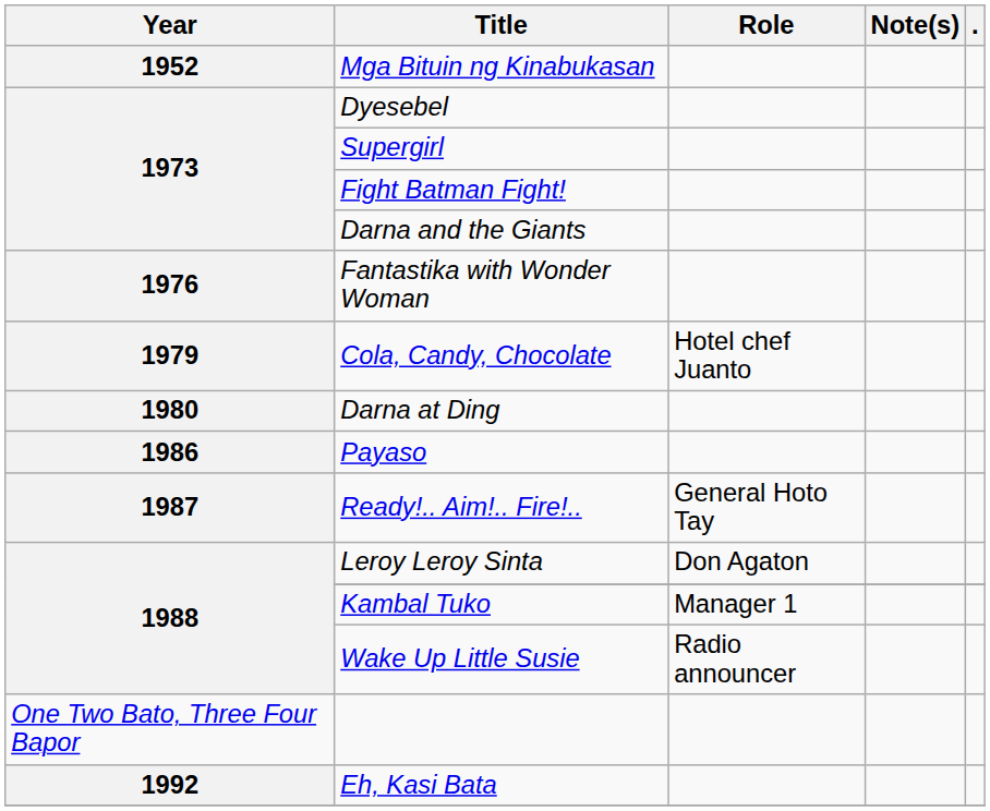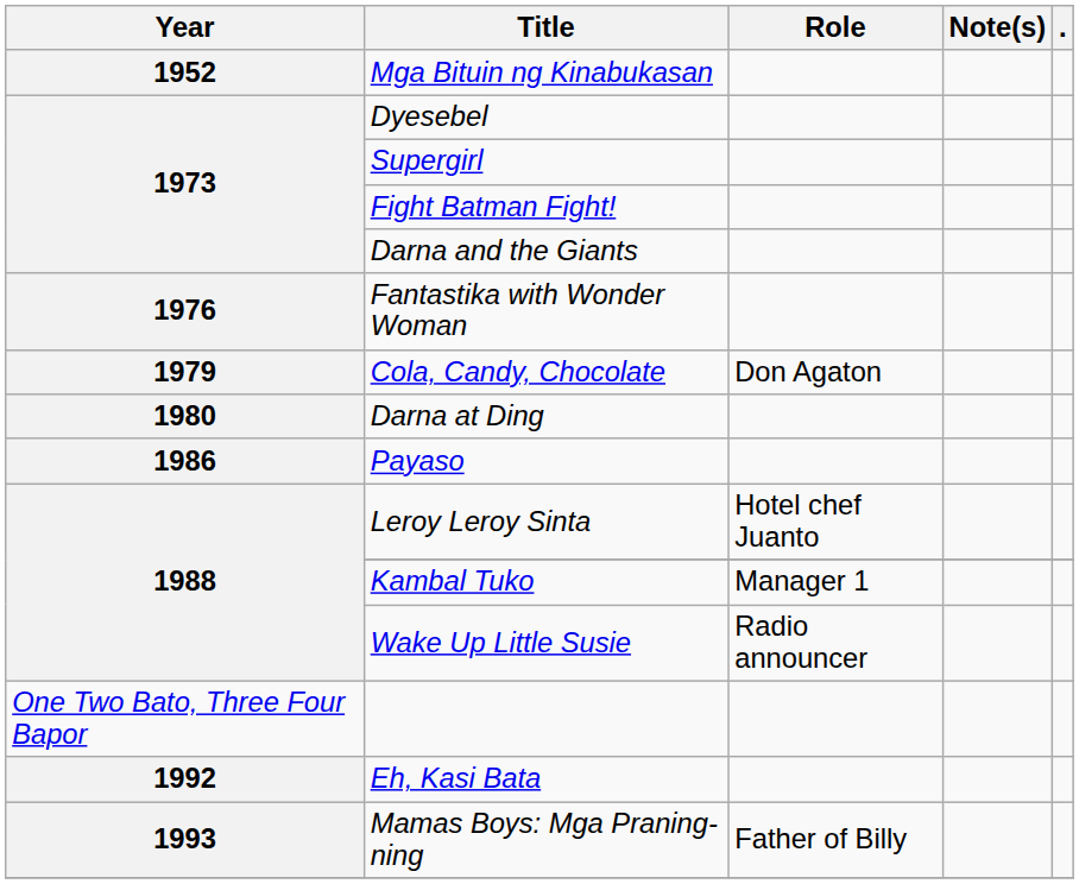Cola, Candy, Chocolate | Role: Hotel chef Juanto -> Don Agaton
- row: 1987 | Ready!.. Aim!.. Fire!.. | General Hoto Tay
Leroy Leroy Sinta | Role: Don Agaton -> Hotel chef Juanto
+ row: 1993 | Mamas Boys: Mga Praning-ning | Father of Billy
